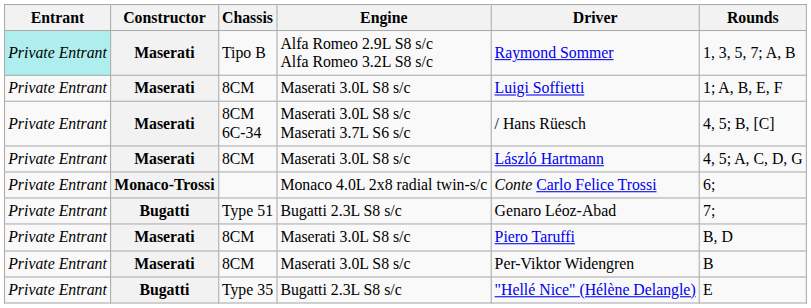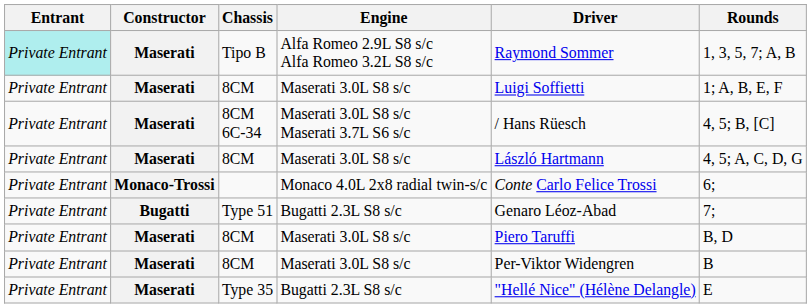Type 35 | Constructor: Bugatti -> Maserati
